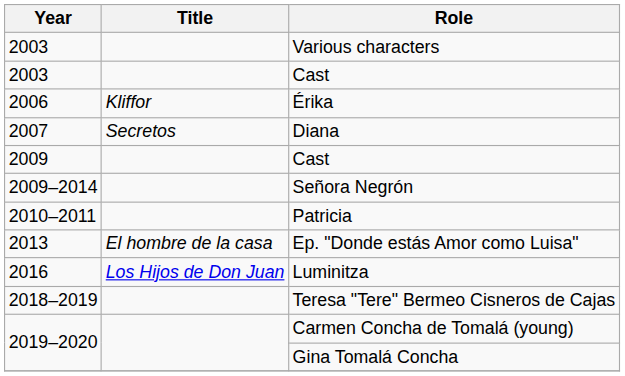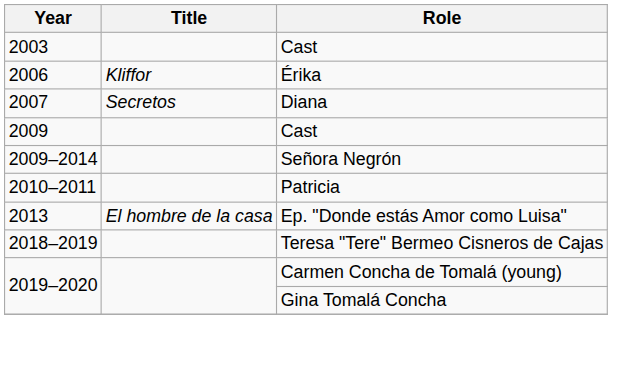- row: 2003 | Various characters
- row: 2016 | Los Hijos de Don Juan | Luminitza
